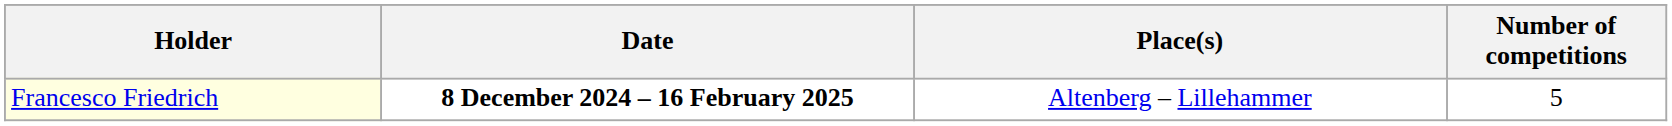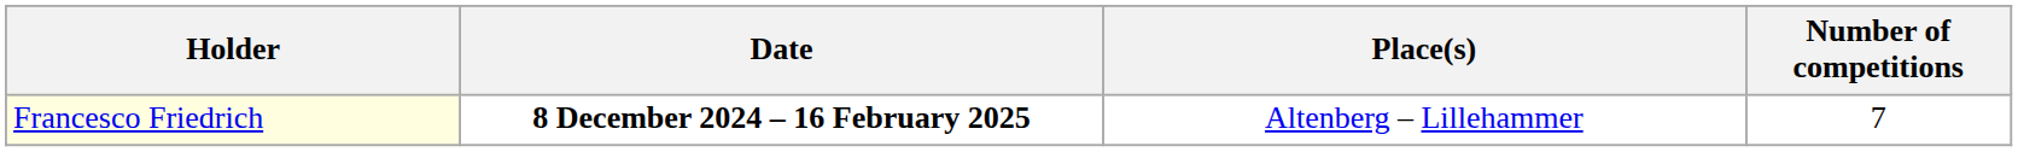Francesco Friedrich | Number of competitions: 5 -> 7
